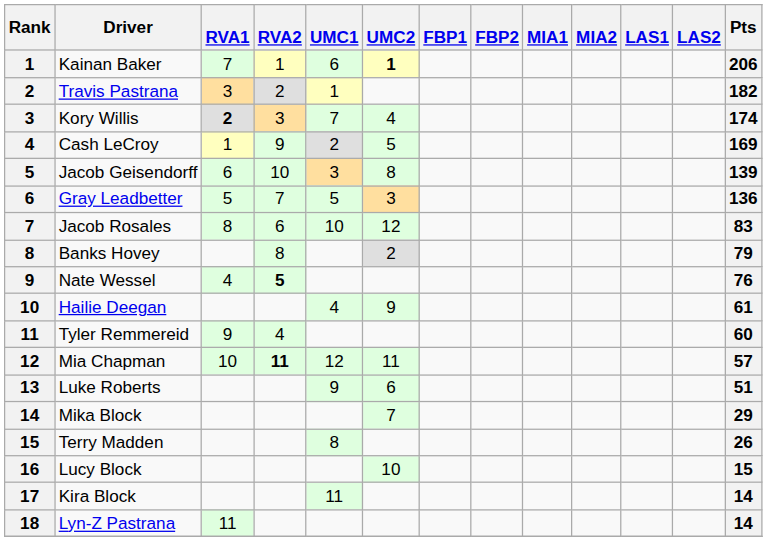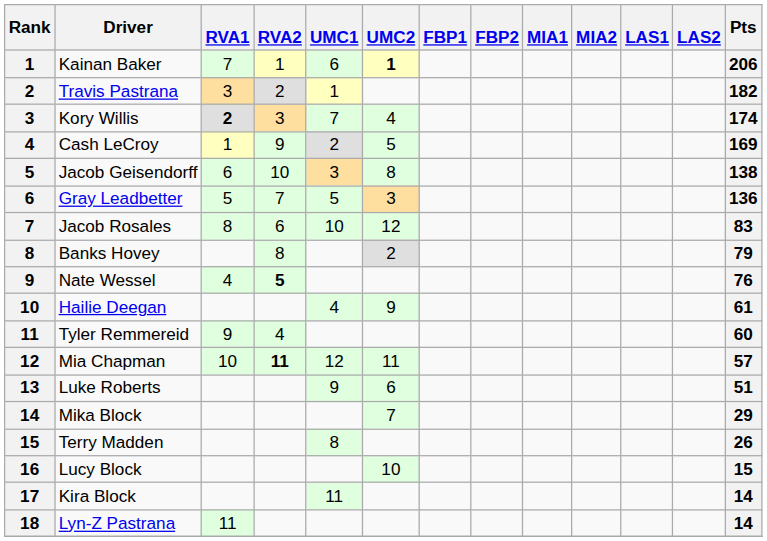Jacob Geisendorff | Pts: 139 -> 138
